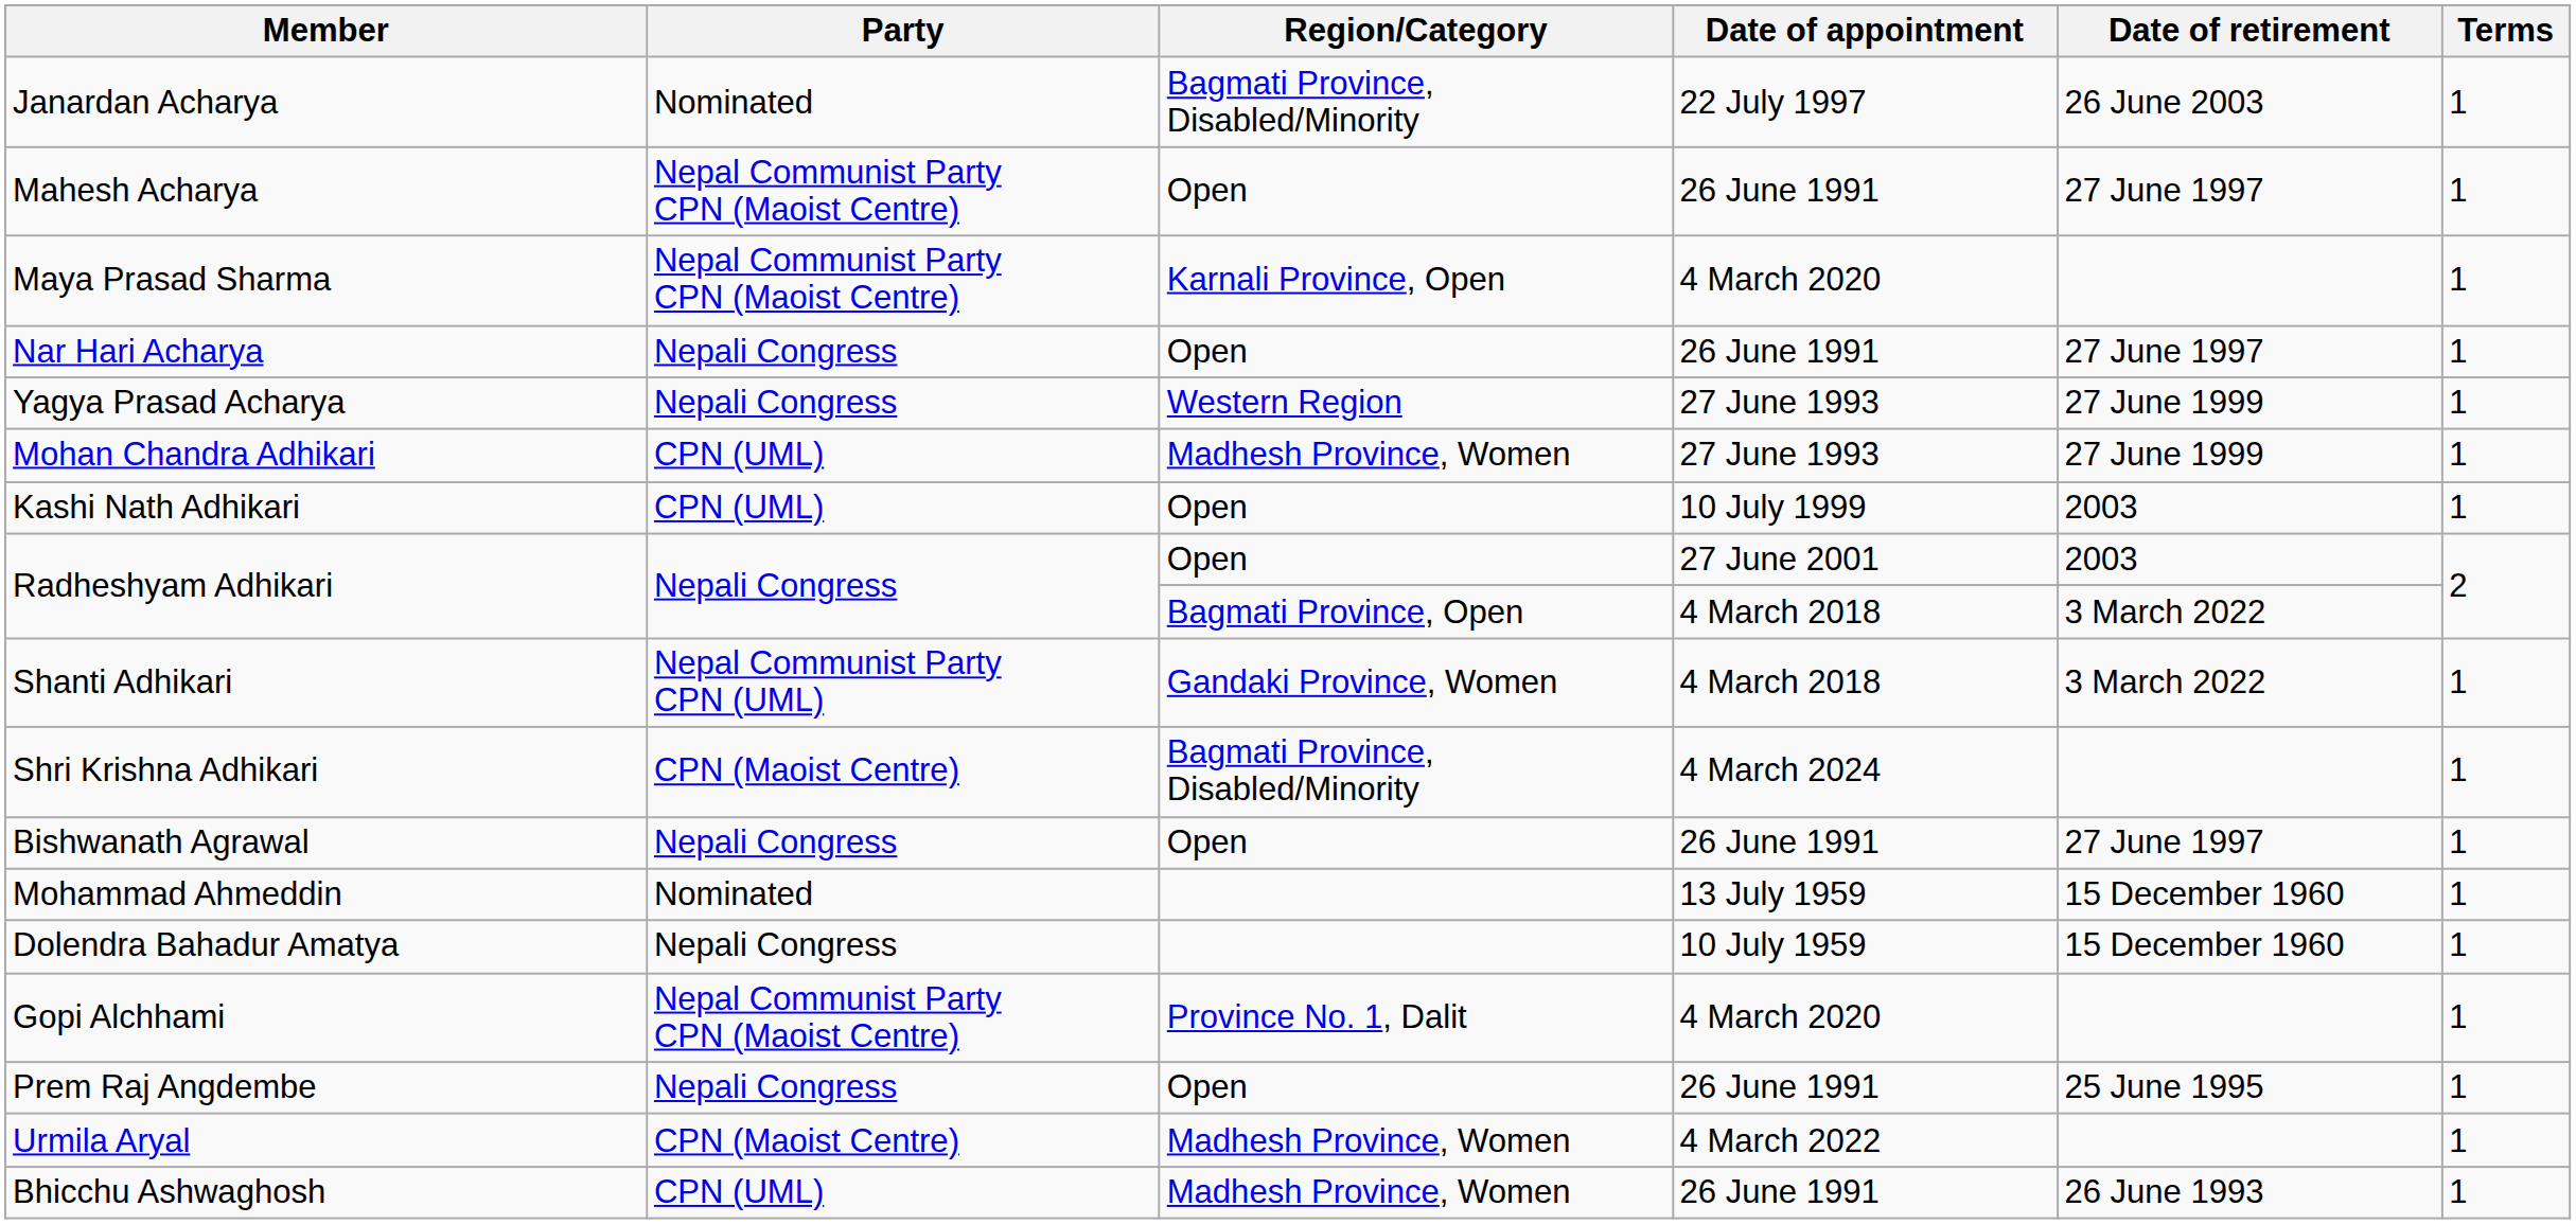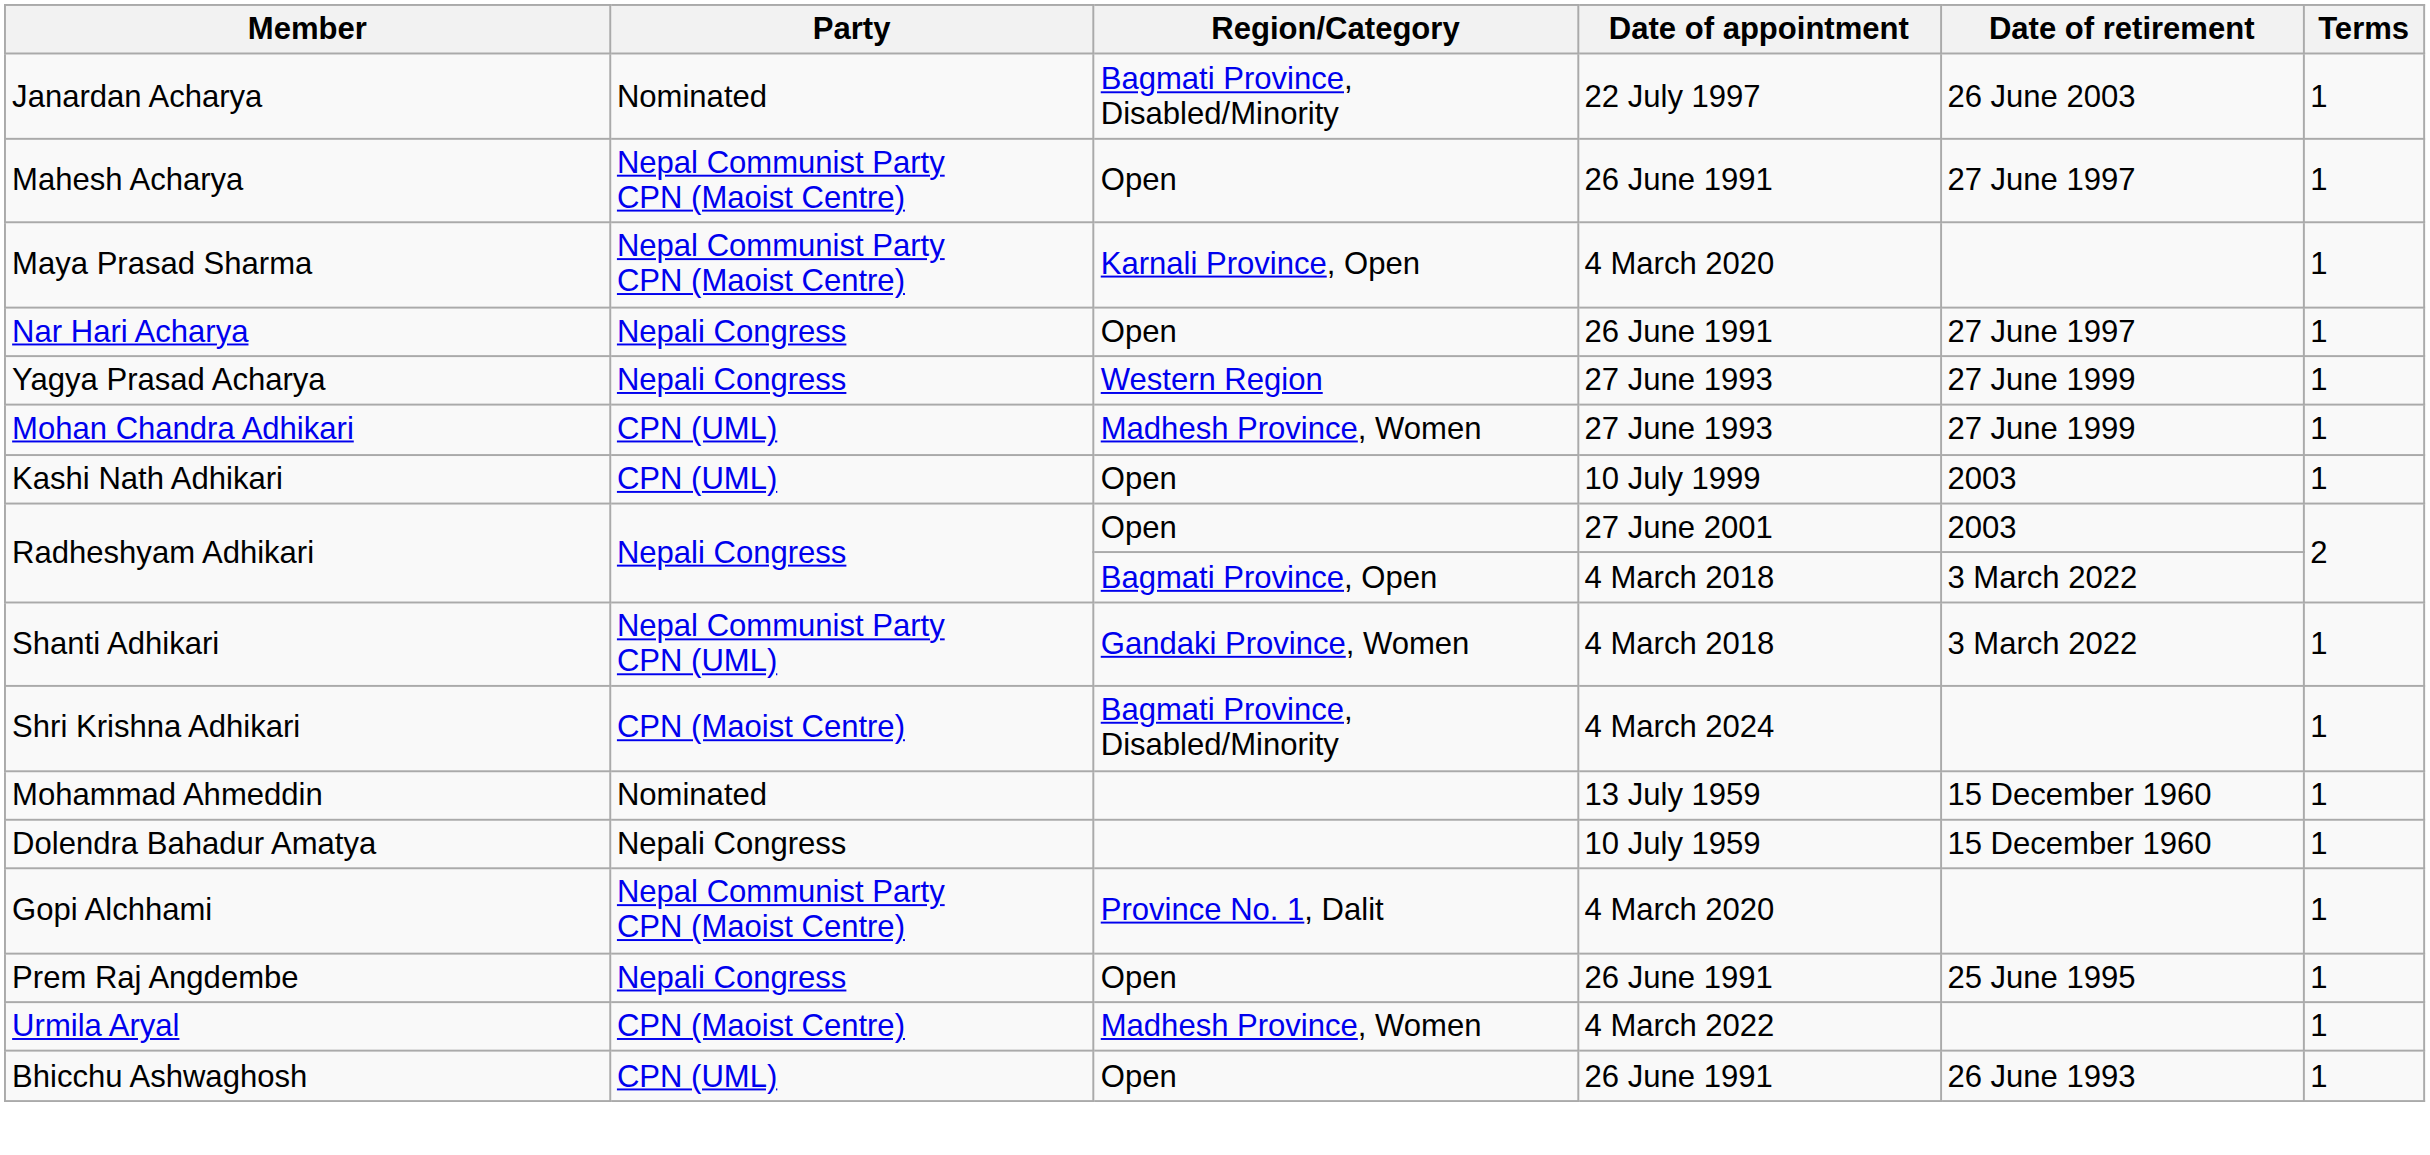- row: Bishwanath Agrawal | Nepali Congress | Open | 26 June 1991 | 27 June 1997 | 1
Bhicchu Ashwaghosh | Region/Category: Madhesh Province, Women -> Open
